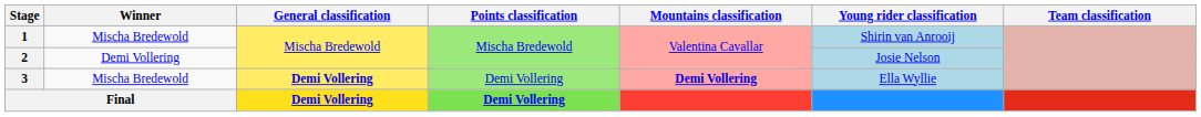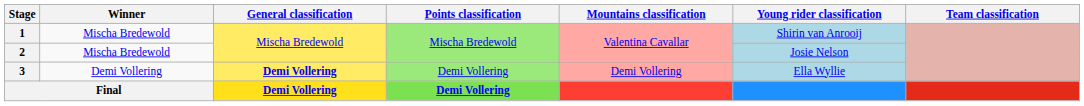2 | Winner: Demi Vollering -> Mischa Bredewold
3 | Winner: Mischa Bredewold -> Demi Vollering
3 | Mountains classification: bold -> normal
